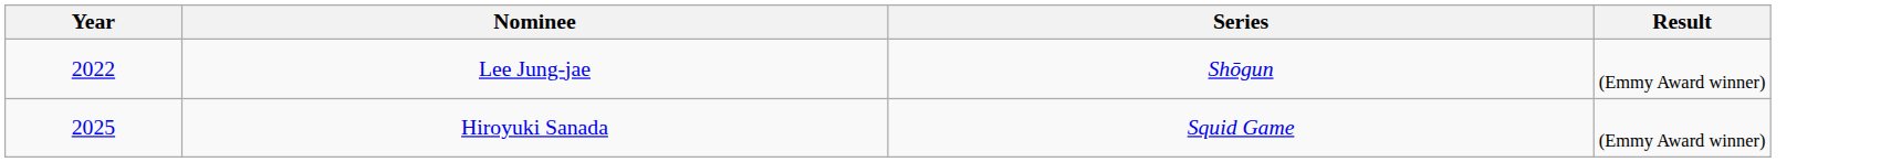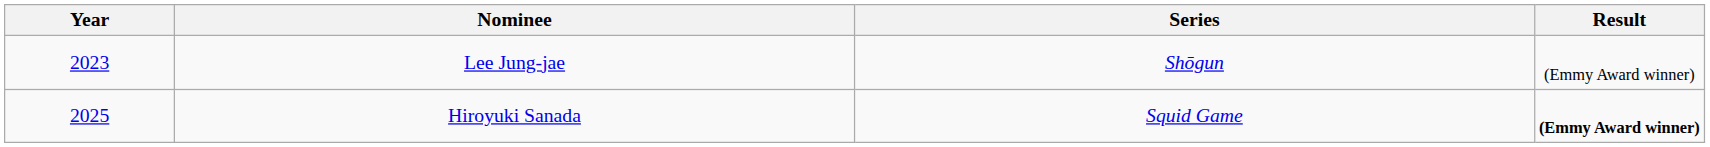Lee Jung-jae | Year: 2022 -> 2023
Hiroyuki Sanada | Result: normal -> bold
